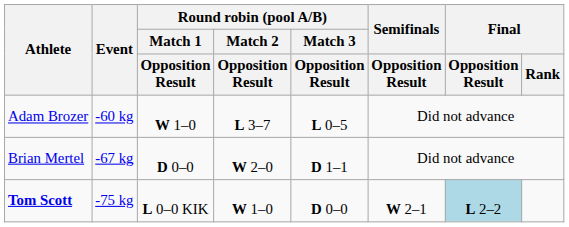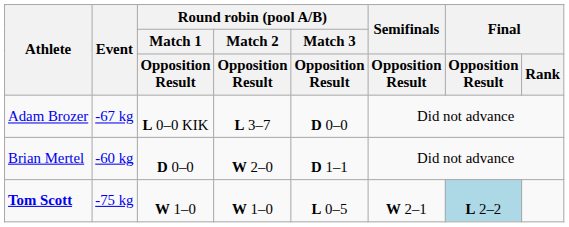Adam Brozer | Event: -60 kg -> -67 kg
Adam Brozer | Round robin (pool A/B) / Match 1 / Opposition Result: W 1–0 -> L 0–0 KIK
Adam Brozer | Round robin (pool A/B) / Match 3 / Opposition Result: L 0–5 -> D 0–0
Brian Mertel | Event: -67 kg -> -60 kg
Tom Scott | Round robin (pool A/B) / Match 1 / Opposition Result: L 0–0 KIK -> W 1–0
Tom Scott | Round robin (pool A/B) / Match 3 / Opposition Result: D 0–0 -> L 0–5
